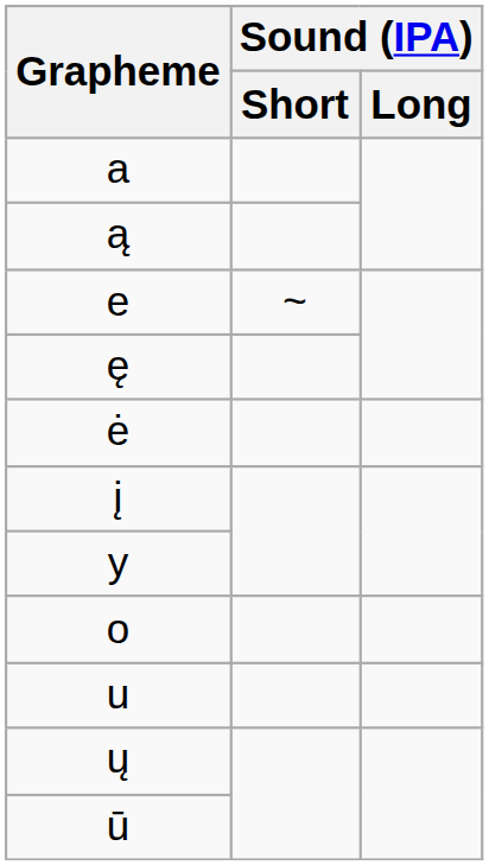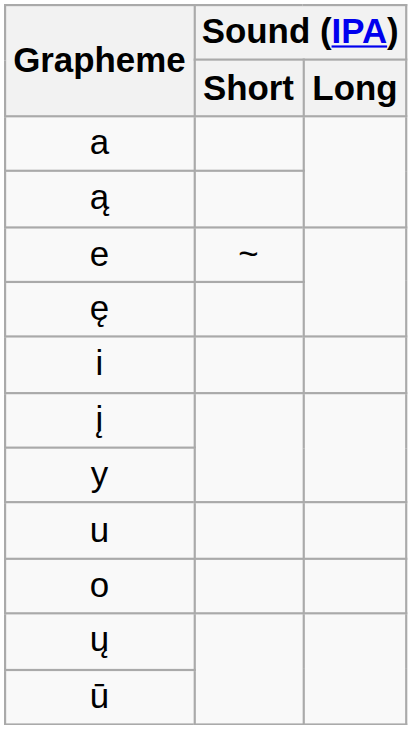- row: ė
+ row: i
rows swapped: o <-> u
